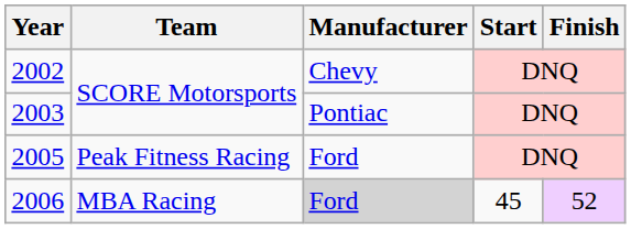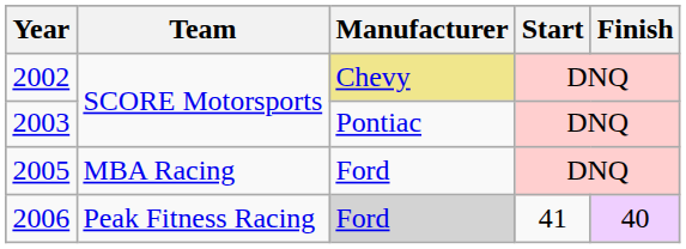2002 | Manufacturer: no background -> khaki background
2005 | Team: Peak Fitness Racing -> MBA Racing
2006 | Team: MBA Racing -> Peak Fitness Racing
2006 | Start: 45 -> 41
2006 | Finish: 52 -> 40
